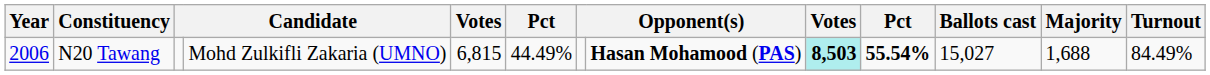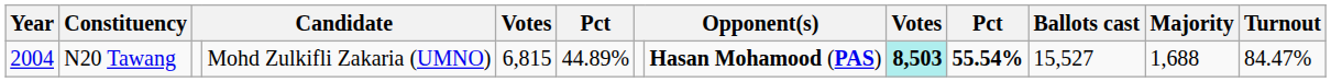N20 Tawang | Year: 2006 -> 2004
N20 Tawang | column 6: 44.49% -> 44.89%
N20 Tawang | Ballots cast: 15,027 -> 15,527
N20 Tawang | Turnout: 84.49% -> 84.47%
